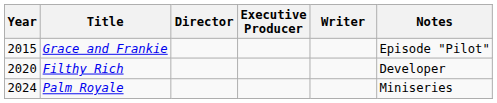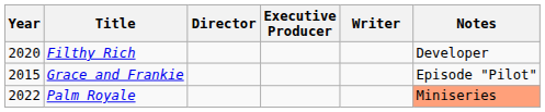rows swapped: Grace and Frankie <-> Filthy Rich
Palm Royale | Year: 2024 -> 2022
Palm Royale | Notes: no background -> lightsalmon background
